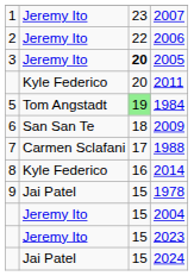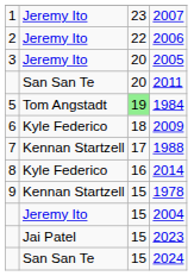2005 | column 3: bold -> normal
2011 | column 2: Kyle Federico -> San San Te
2009 | column 2: San San Te -> Kyle Federico
1988 | column 2: Carmen Sclafani -> Kennan Startzell
1978 | column 2: Jai Patel -> Kennan Startzell
2023 | column 2: Jeremy Ito -> Jai Patel
2024 | column 2: Jai Patel -> San San Te
